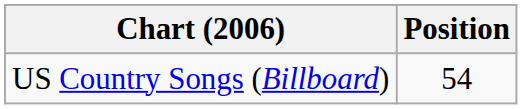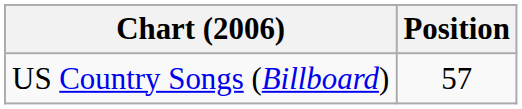US Country Songs (Billboard) | Position: 54 -> 57
